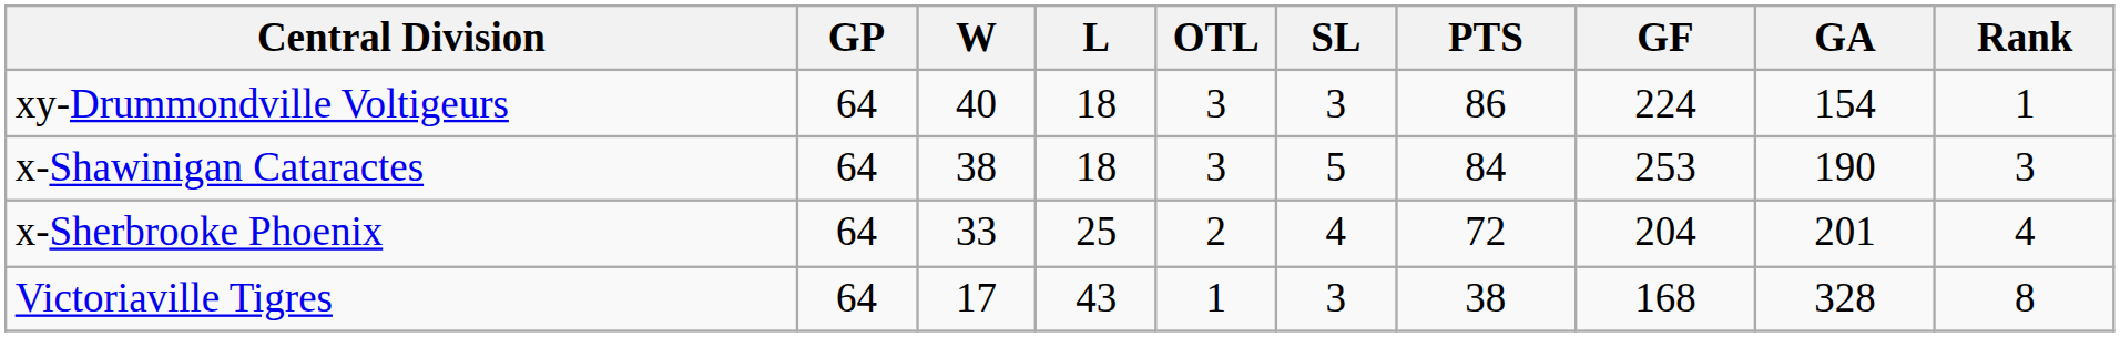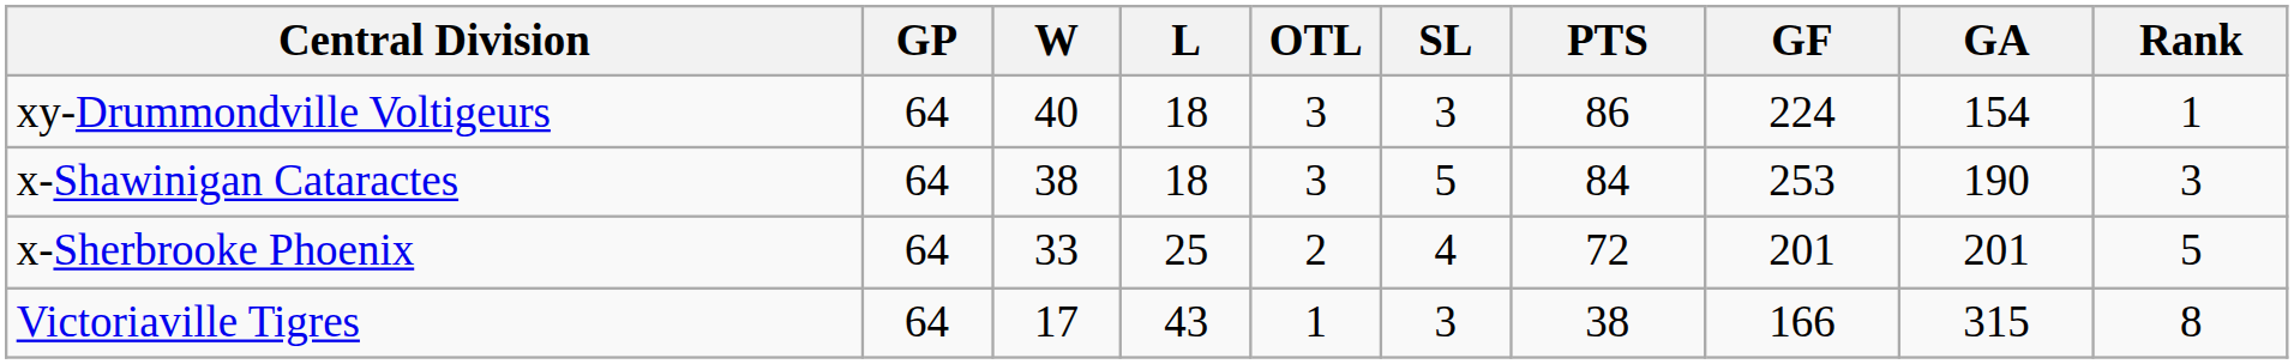x-Sherbrooke Phoenix | GF: 204 -> 201
x-Sherbrooke Phoenix | Rank: 4 -> 5
Victoriaville Tigres | GF: 168 -> 166
Victoriaville Tigres | GA: 328 -> 315
